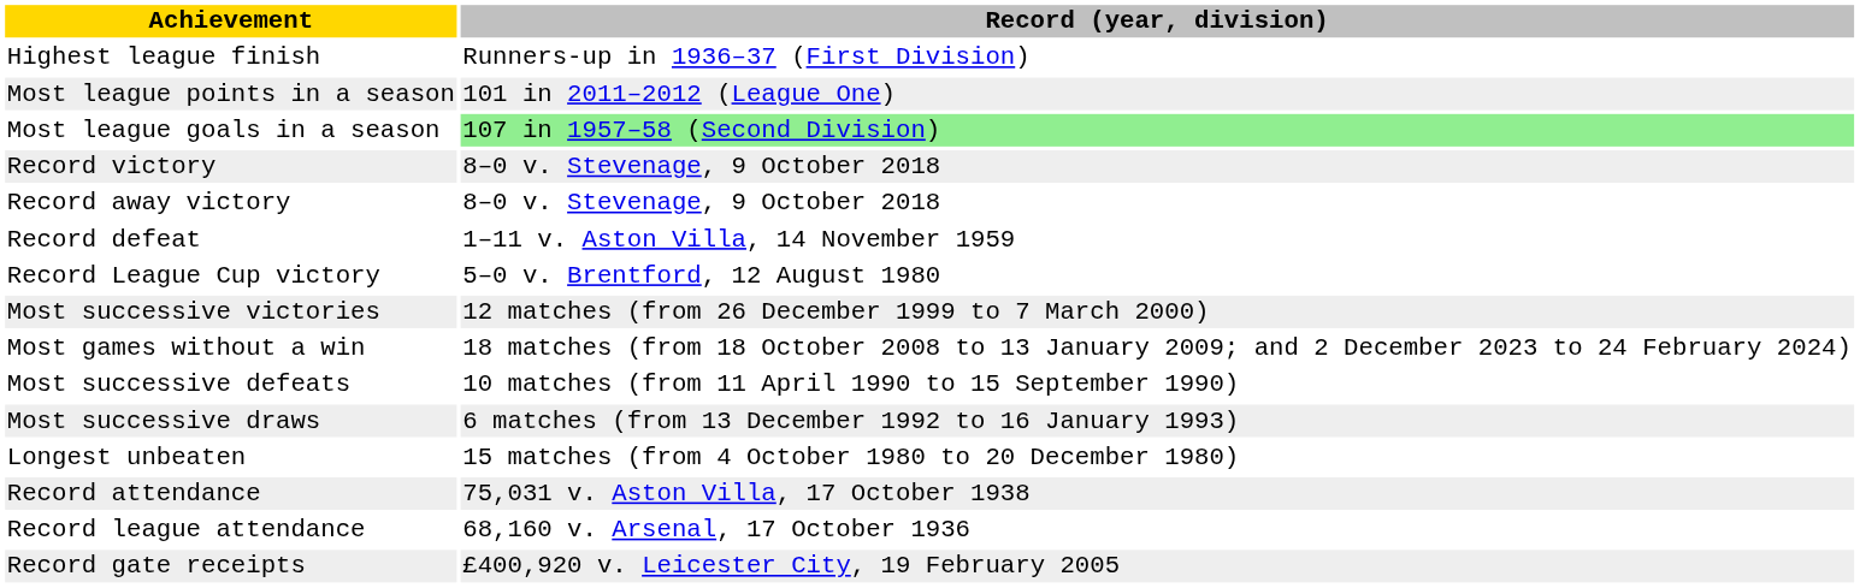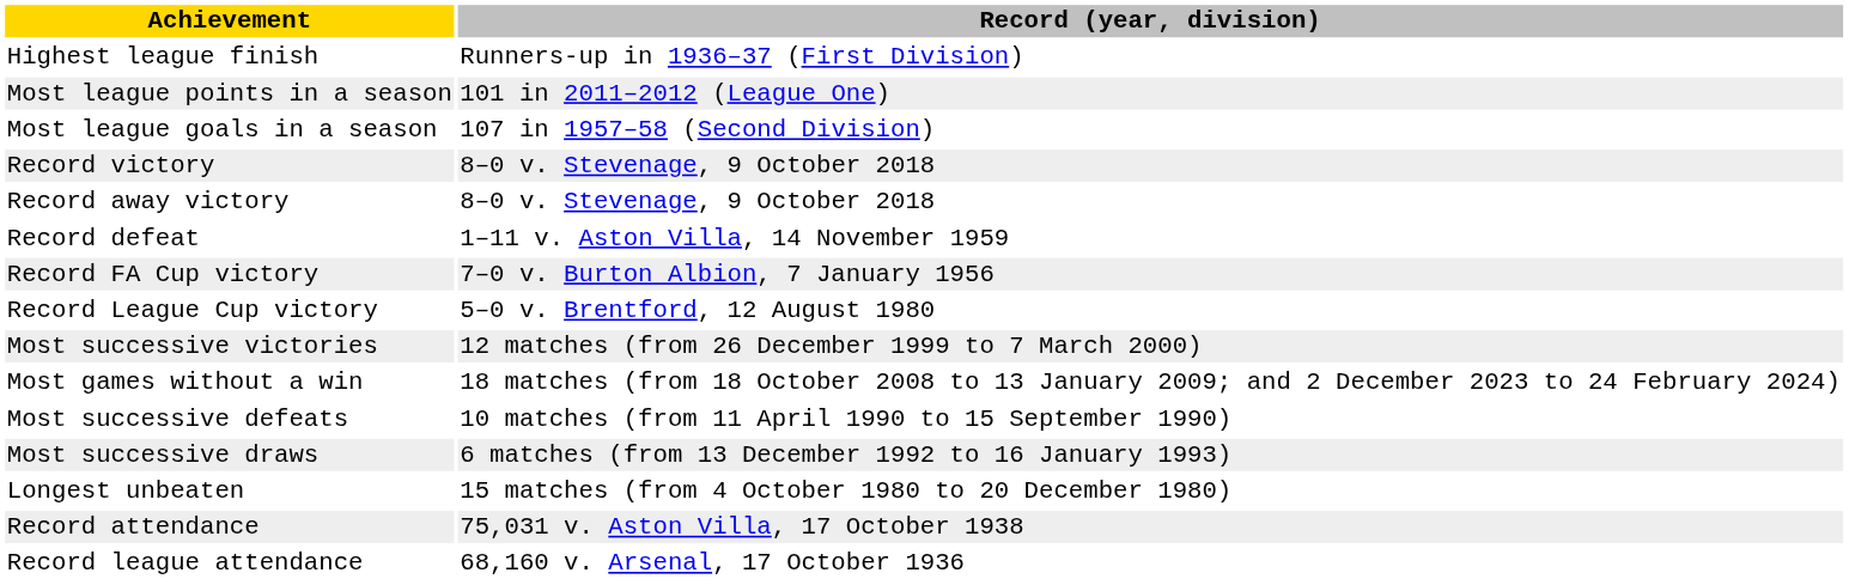Most league goals in a season | Record (year, division): lightgreen background -> no background
+ row: Record FA Cup victory | 7–0 v. Burton Albion, 7 January 1956
- row: Record gate receipts | £400,920 v. Leicester City, 19 February 2005
